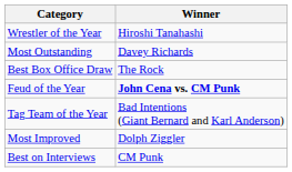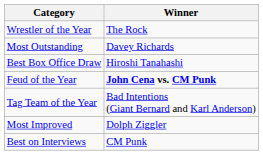Wrestler of the Year | Winner: Hiroshi Tanahashi -> The Rock
Best Box Office Draw | Winner: The Rock -> Hiroshi Tanahashi
